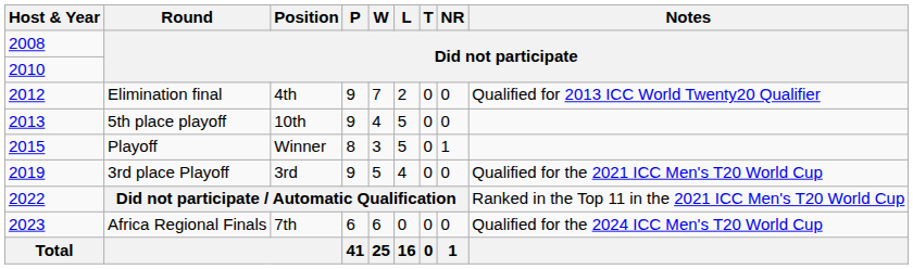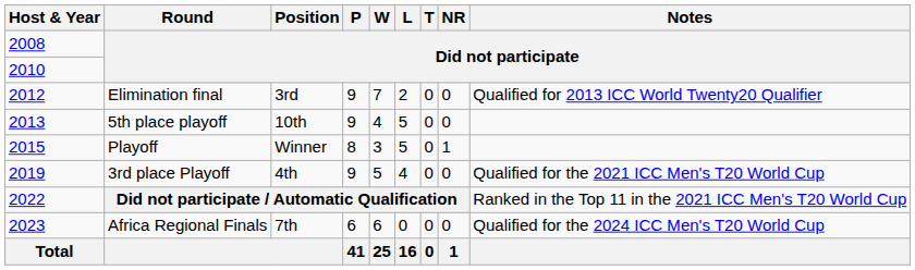2012 | Position: 4th -> 3rd
2019 | Position: 3rd -> 4th
